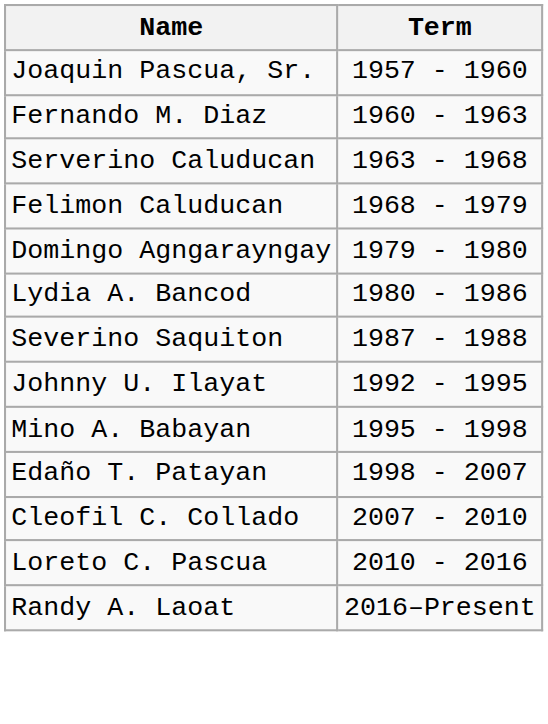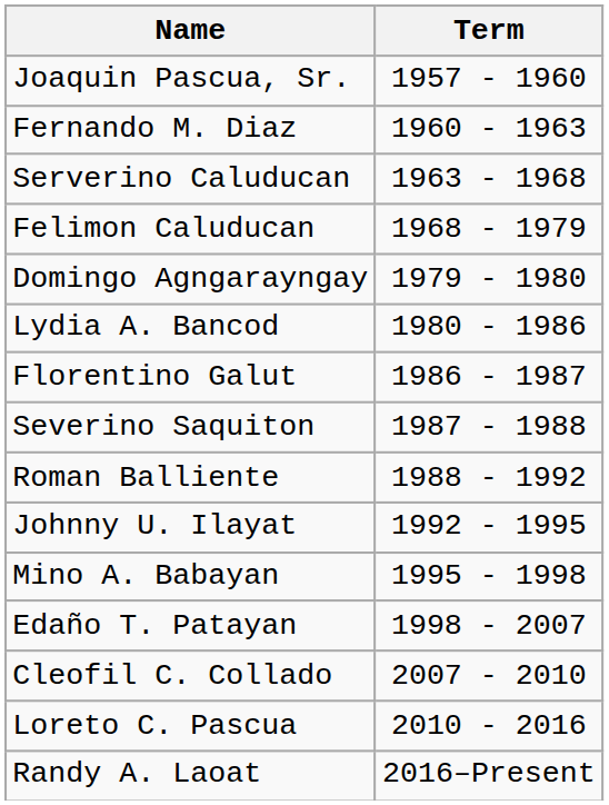+ row: Florentino Galut | 1986 - 1987
+ row: Roman Balliente | 1988 - 1992
